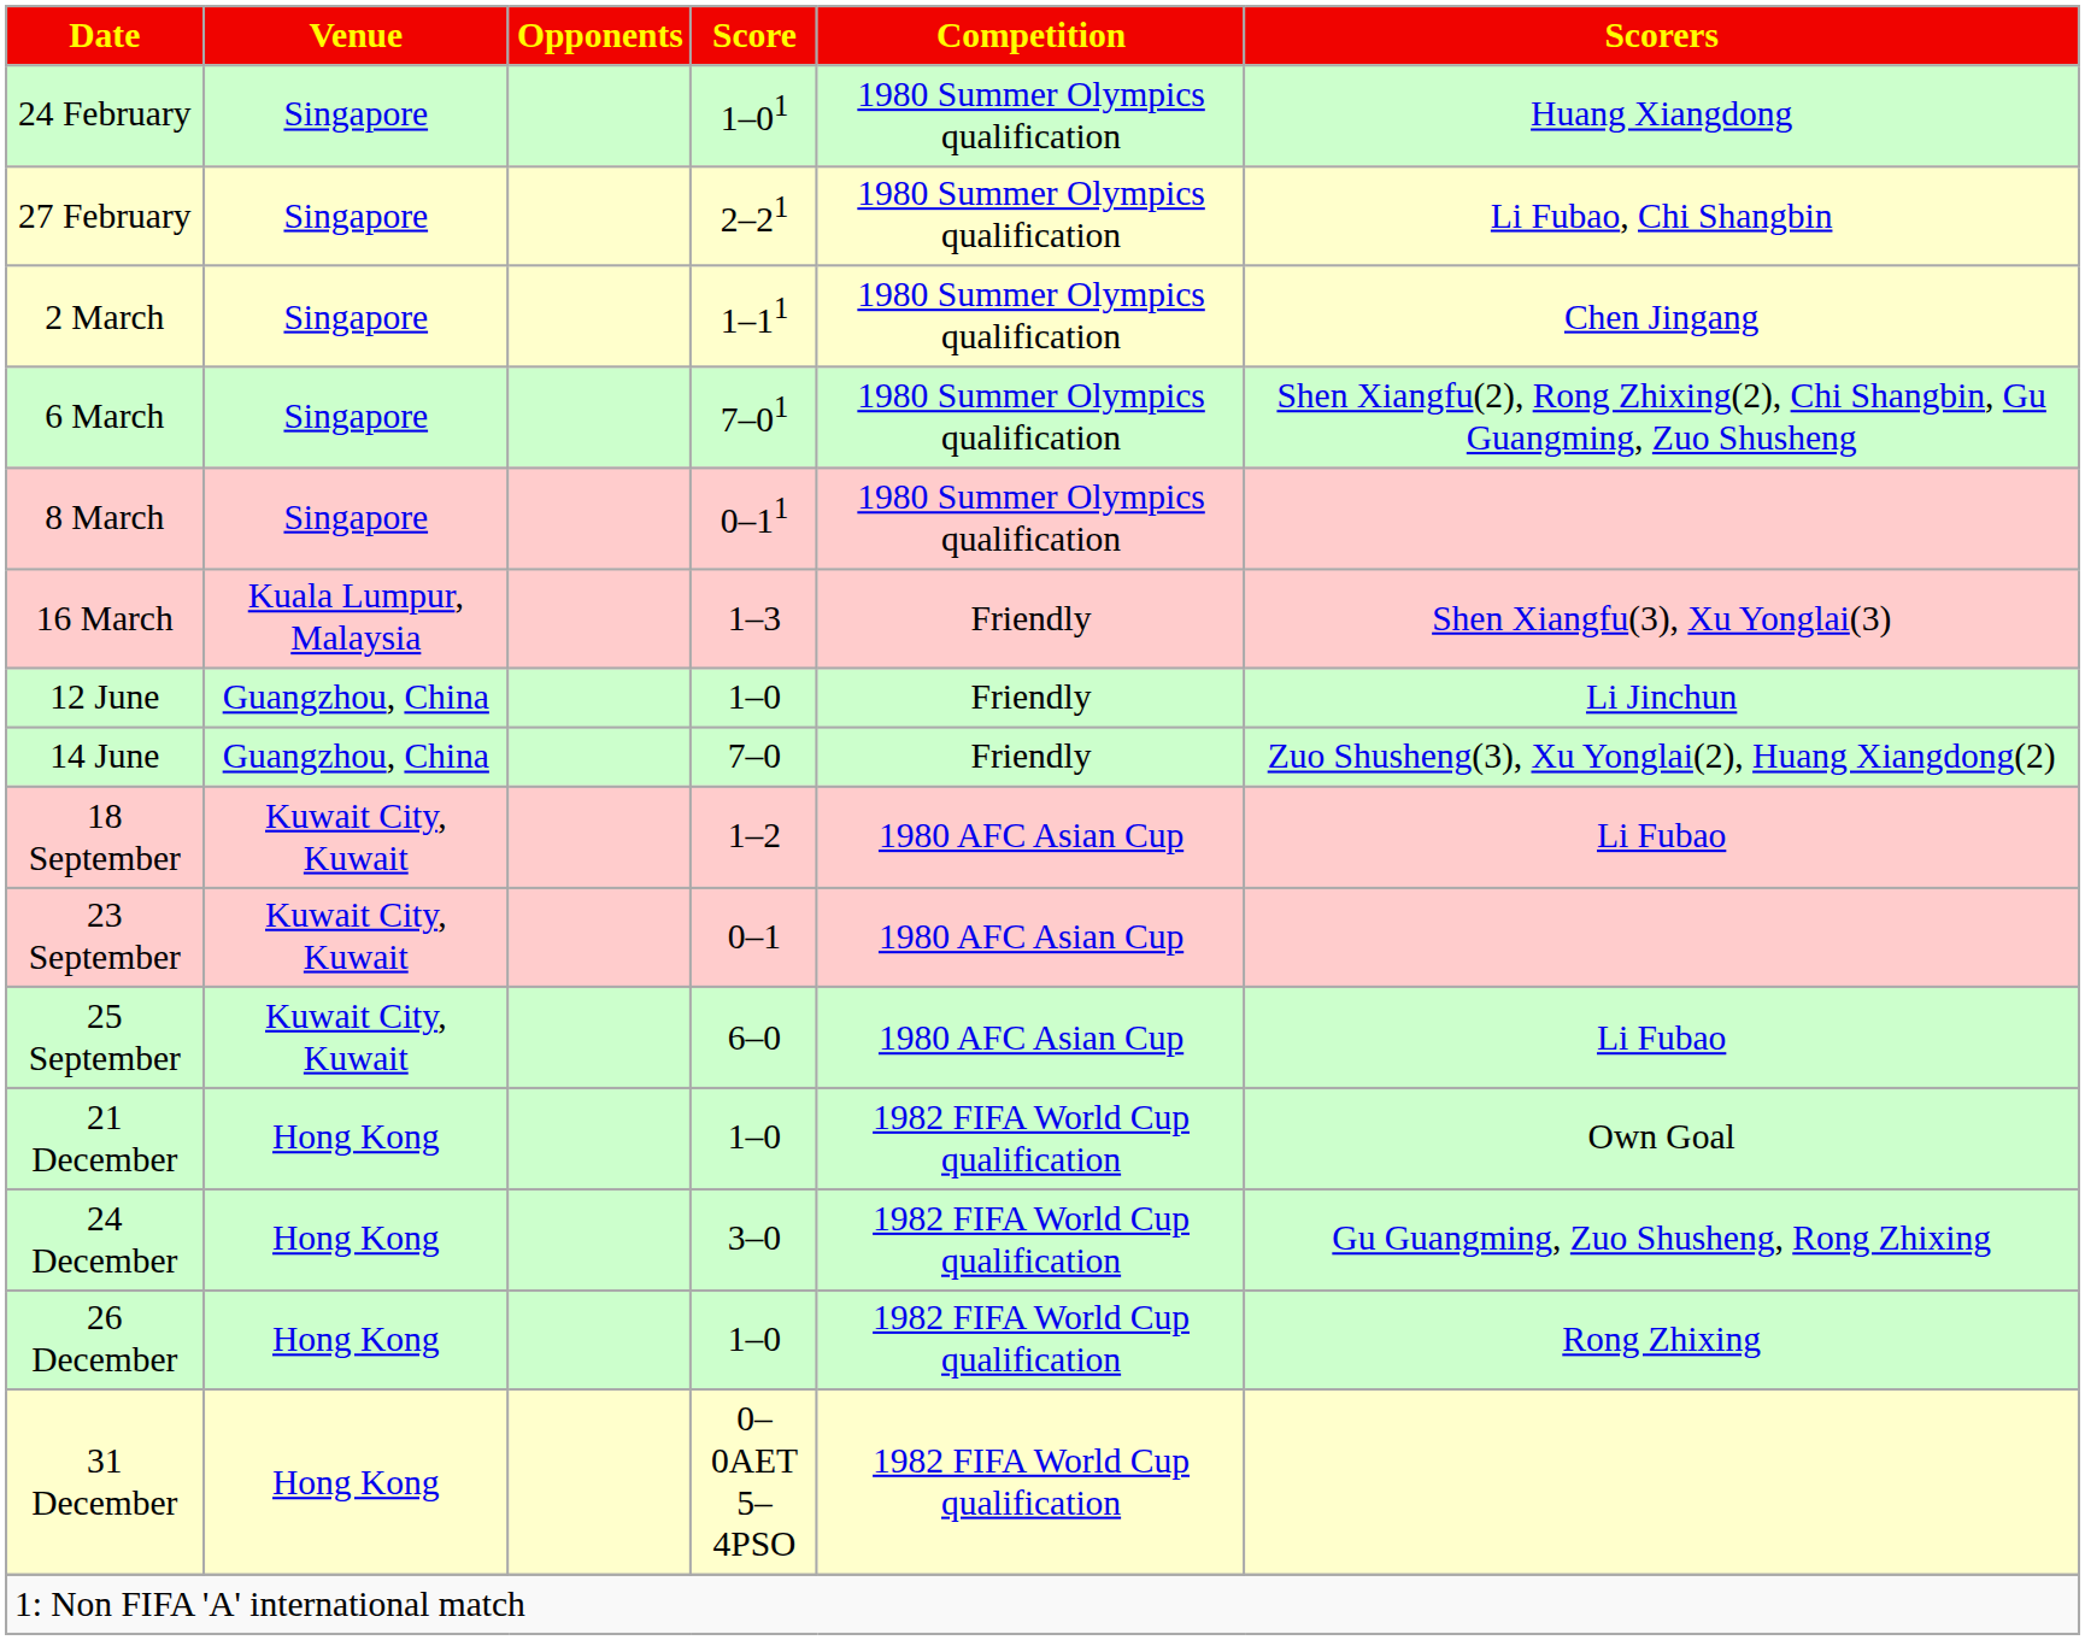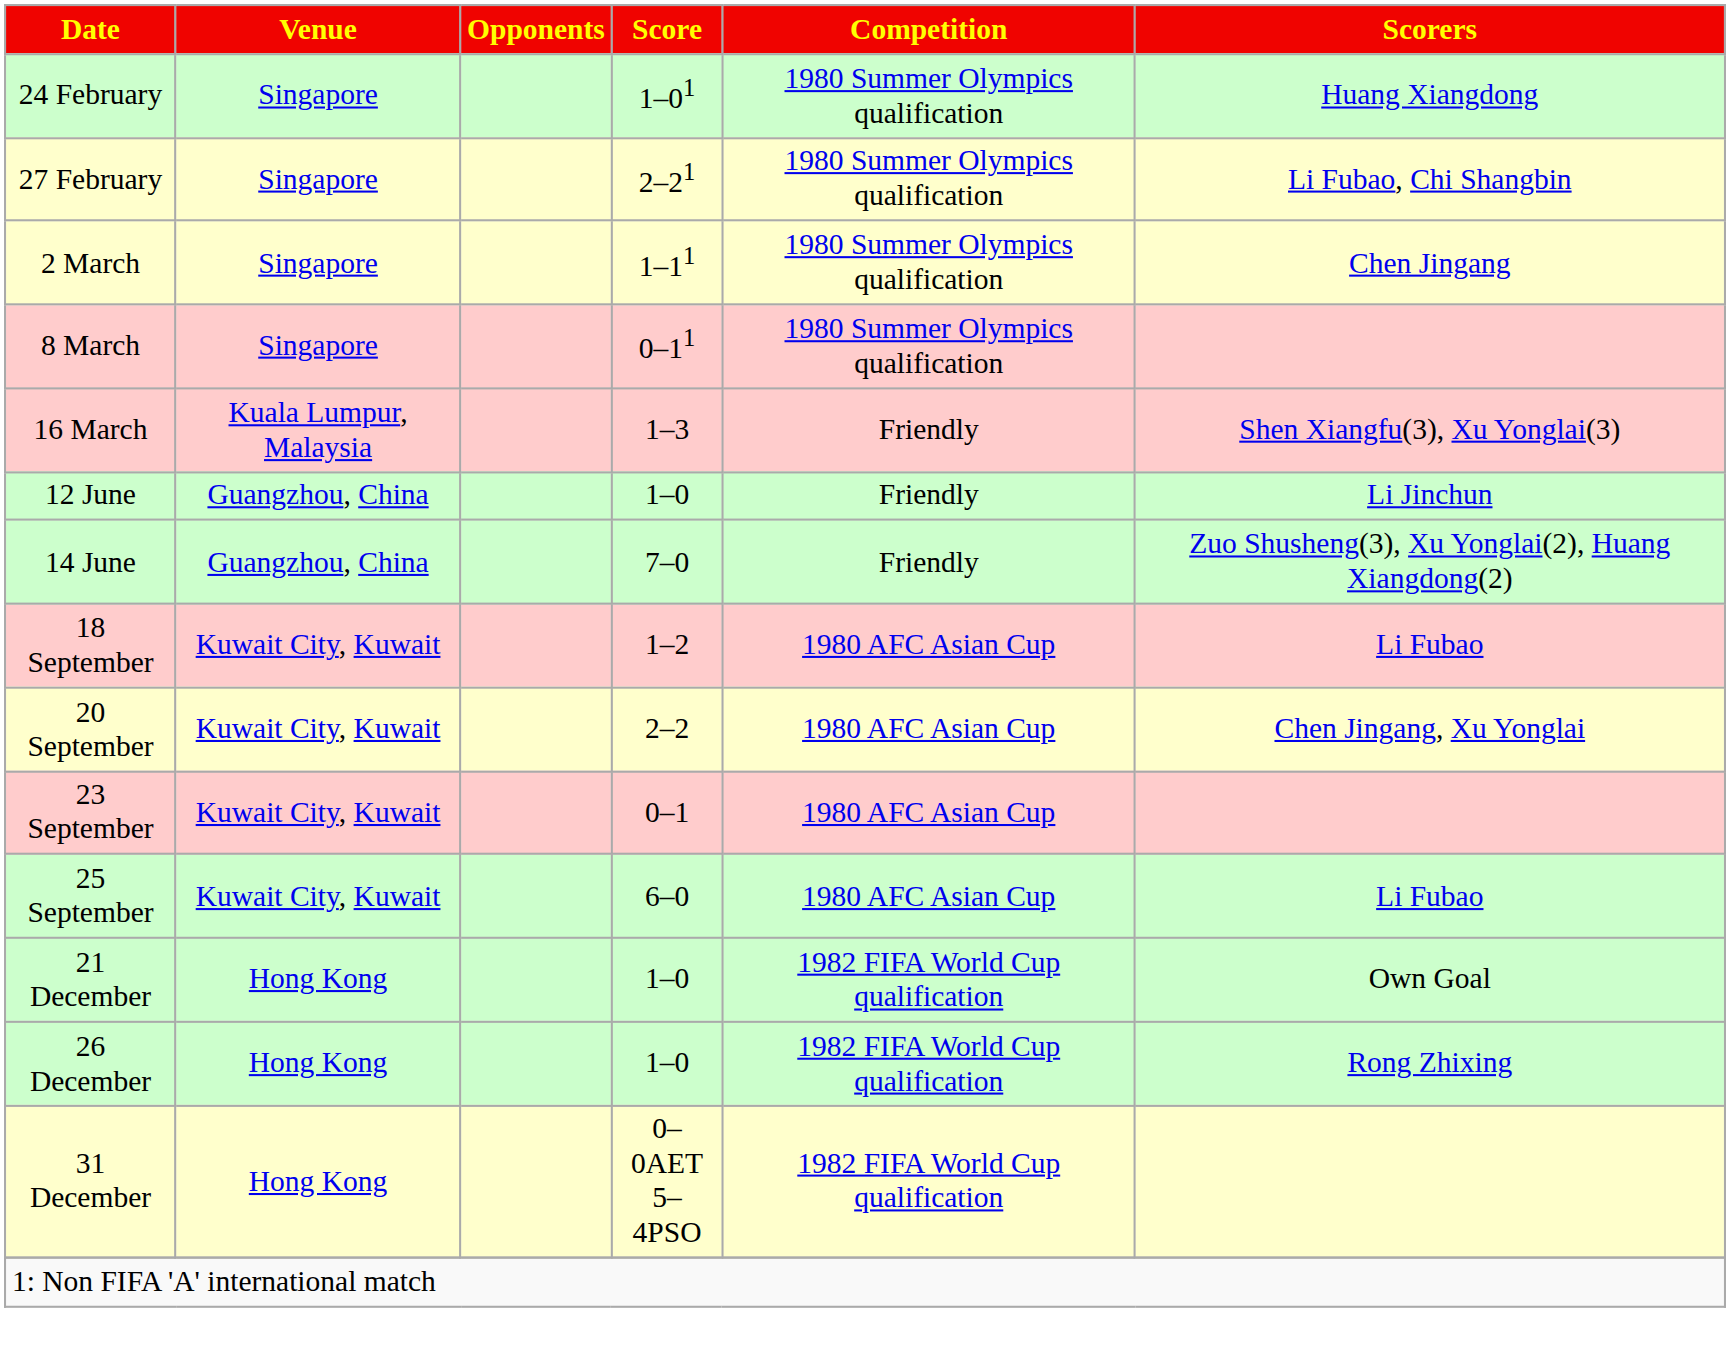- row: 6 March | Singapore | 7–01 | 1980 Summer Olympics qualification | Shen Xiangfu(2), Rong Zhixing(2), Chi Shangbin, Gu Guangming, Zuo Shusheng
+ row: 20 September | Kuwait City, Kuwait | 2–2 | 1980 AFC Asian Cup | Chen Jingang, Xu Yonglai
- row: 24 December | Hong Kong | 3–0 | 1982 FIFA World Cup qualification | Gu Guangming, Zuo Shusheng, Rong Zhixing
